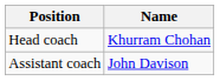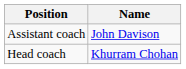rows swapped: Head coach <-> Assistant coach
